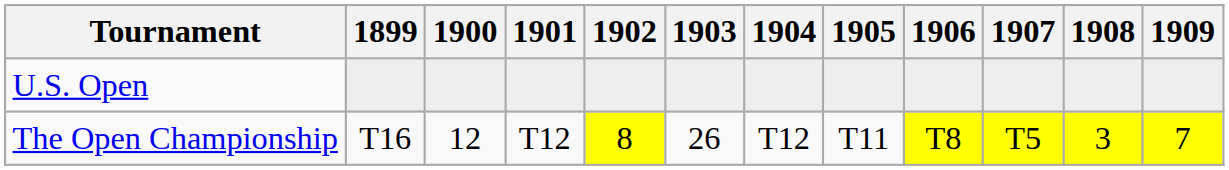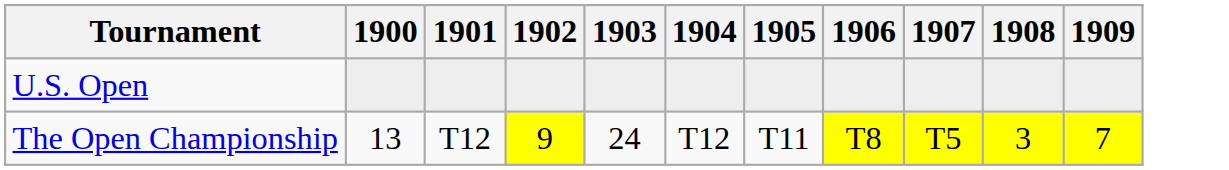- column: 1899 | T16
The Open Championship | 1900: 12 -> 13
The Open Championship | 1902: 8 -> 9
The Open Championship | 1903: 26 -> 24
